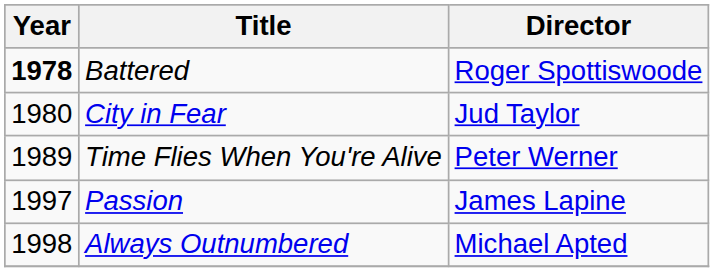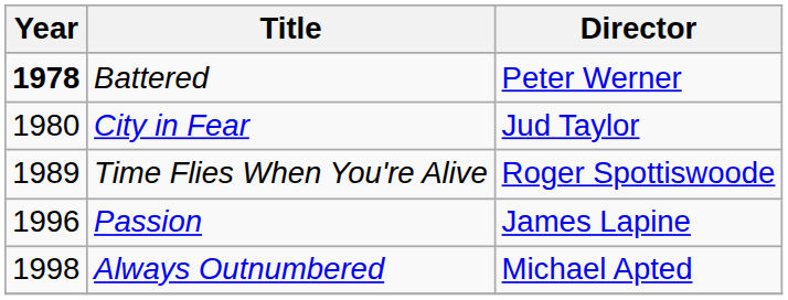Battered | Director: Roger Spottiswoode -> Peter Werner
Time Flies When You're Alive | Director: Peter Werner -> Roger Spottiswoode
Passion | Year: 1997 -> 1996
